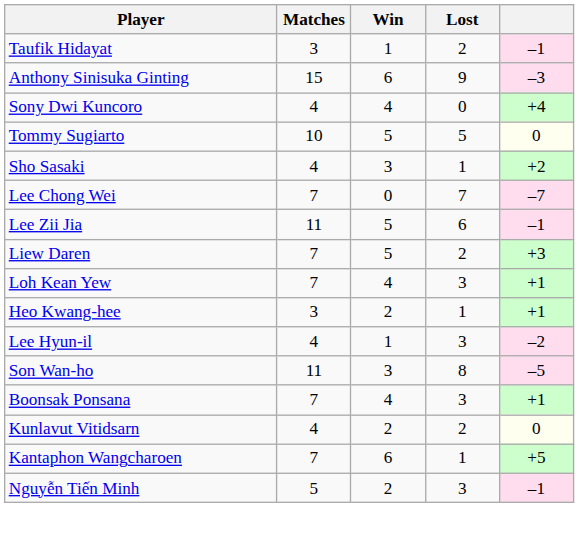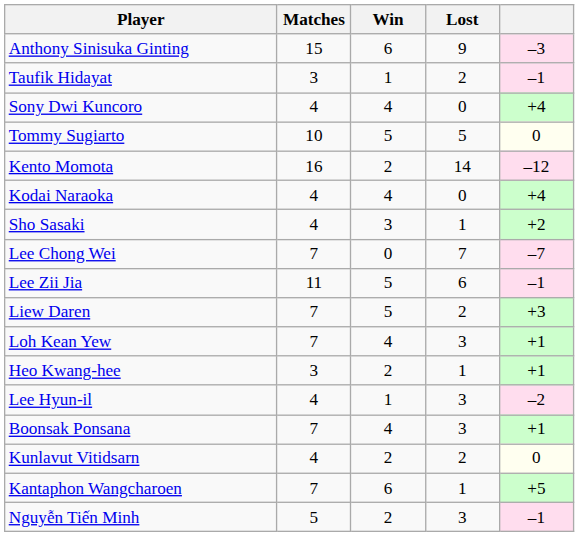rows swapped: Anthony Sinisuka Ginting <-> Taufik Hidayat
+ row: Kento Momota | 16 | 2 | 14 | –12
+ row: Kodai Naraoka | 4 | 4 | 0 | +4
- row: Son Wan-ho | 11 | 3 | 8 | –5
